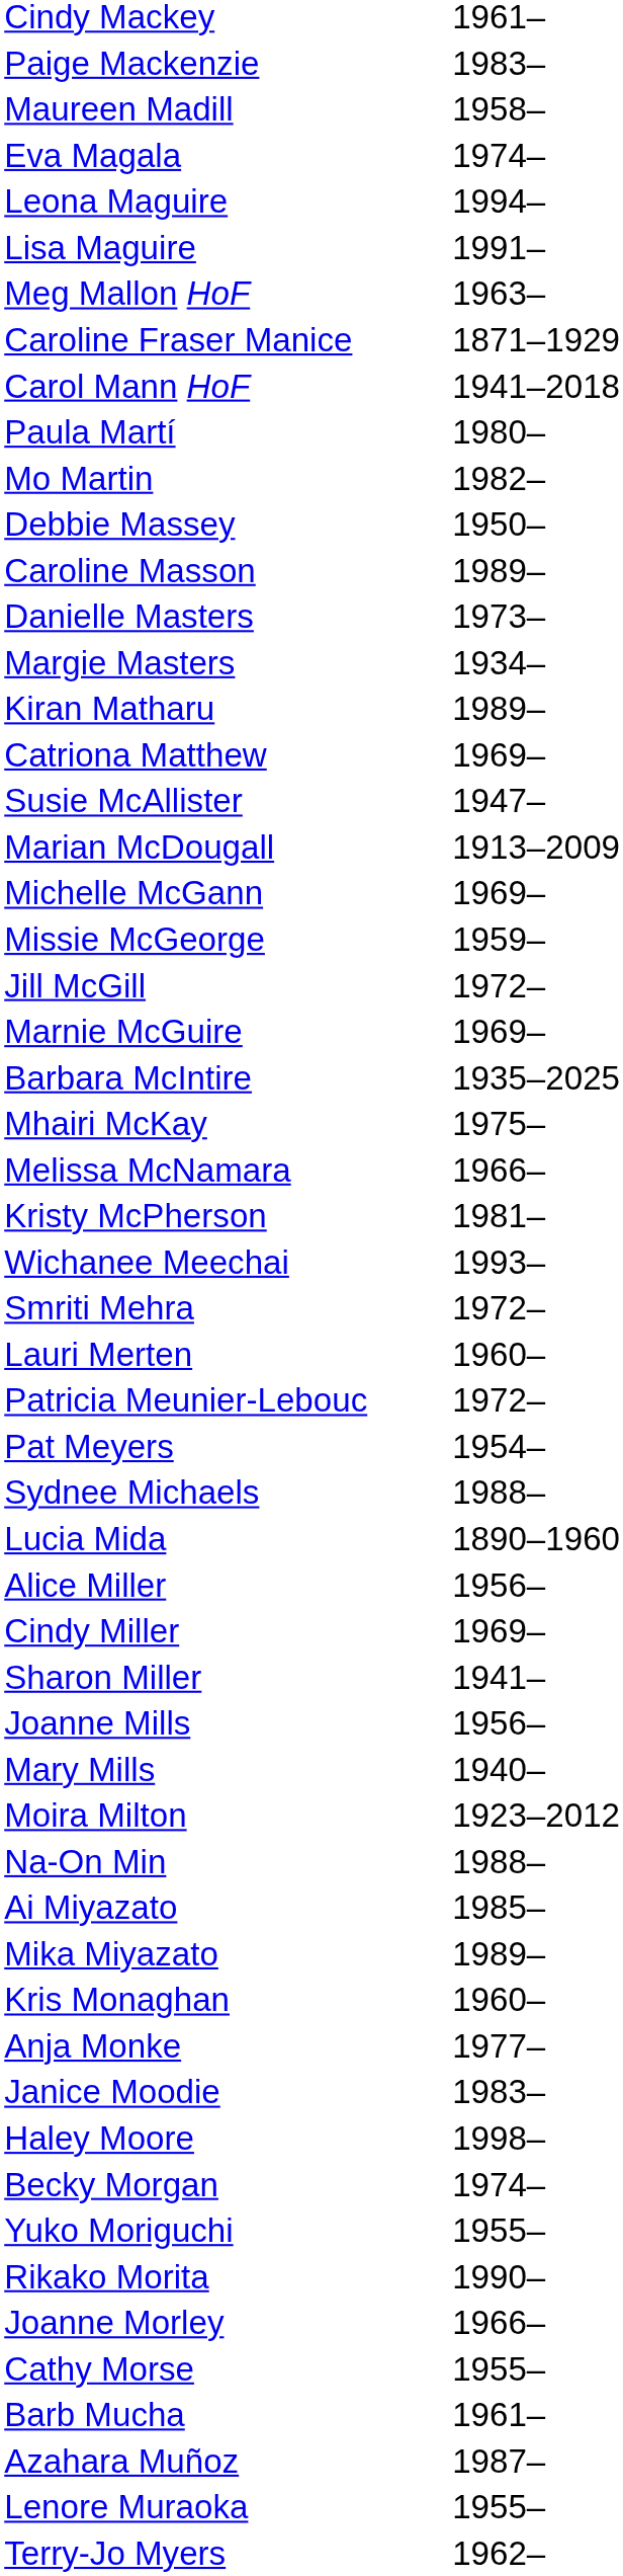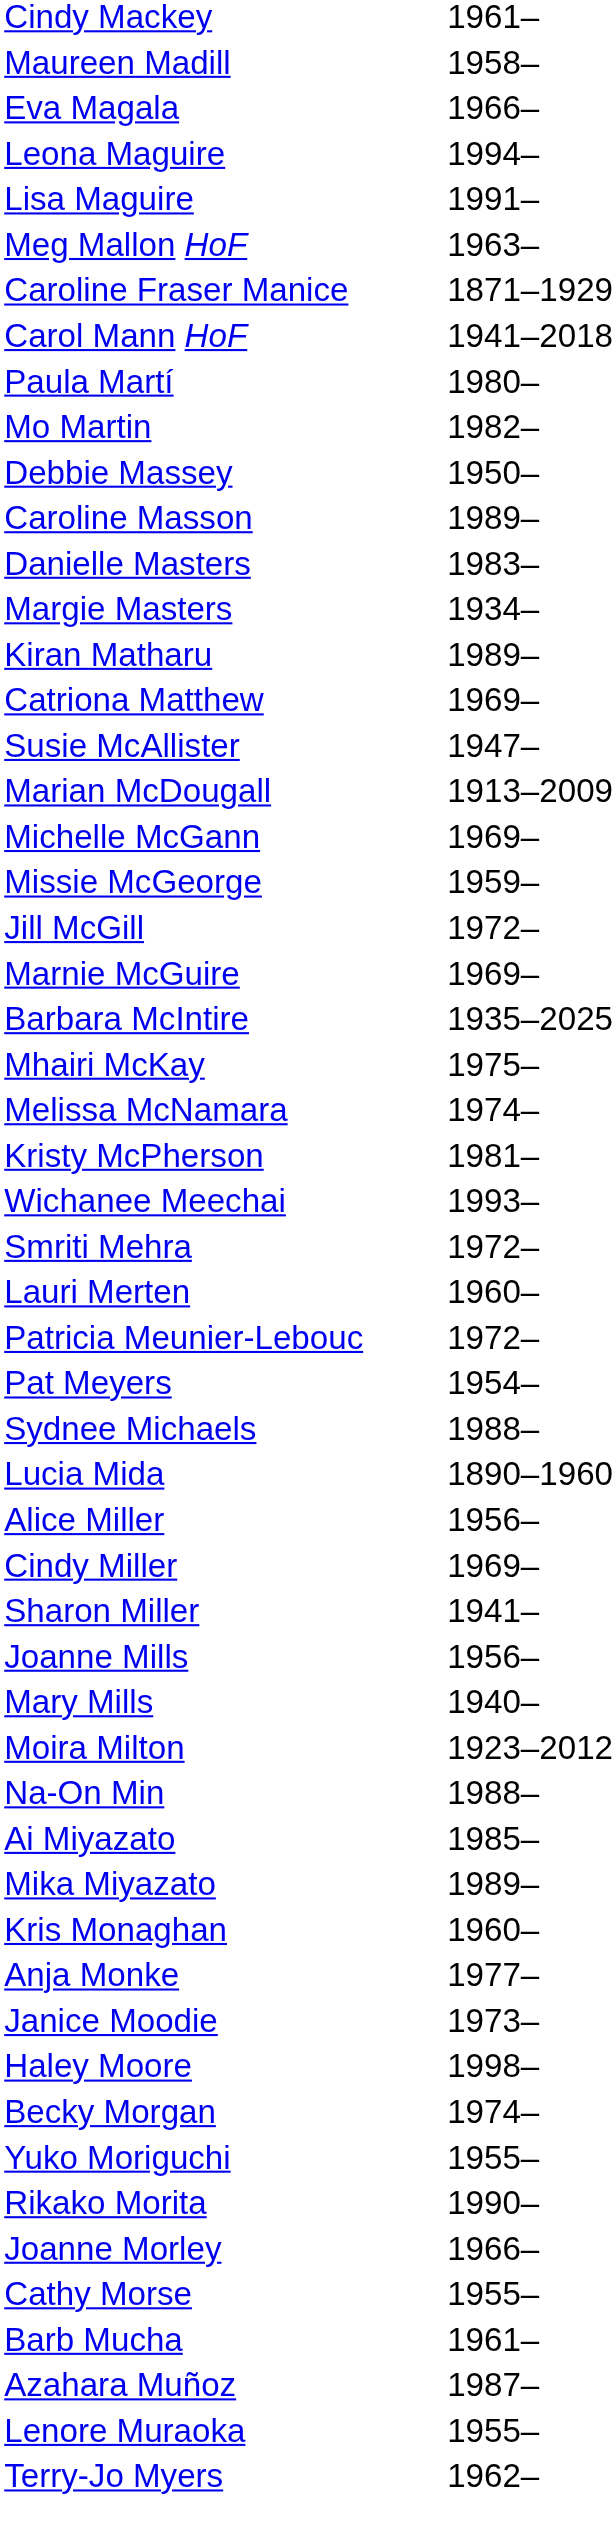- row: Paige Mackenzie | 1983–
Eva Magala | column 2: 1974– -> 1966–
Danielle Masters | column 2: 1973– -> 1983–
Melissa McNamara | column 2: 1966– -> 1974–
Janice Moodie | column 2: 1983– -> 1973–
